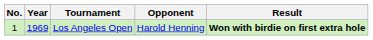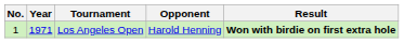Los Angeles Open | Year: 1969 -> 1971
